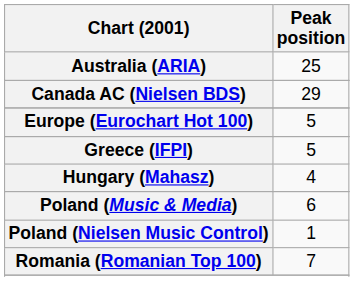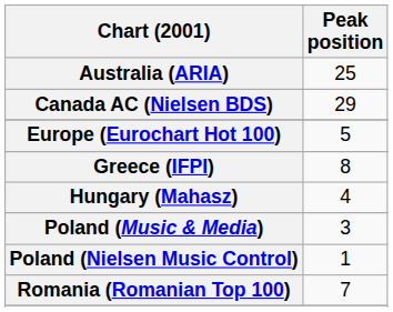Greece (IFPI) | Peak position: 5 -> 8
Poland (Music & Media) | Peak position: 6 -> 3
